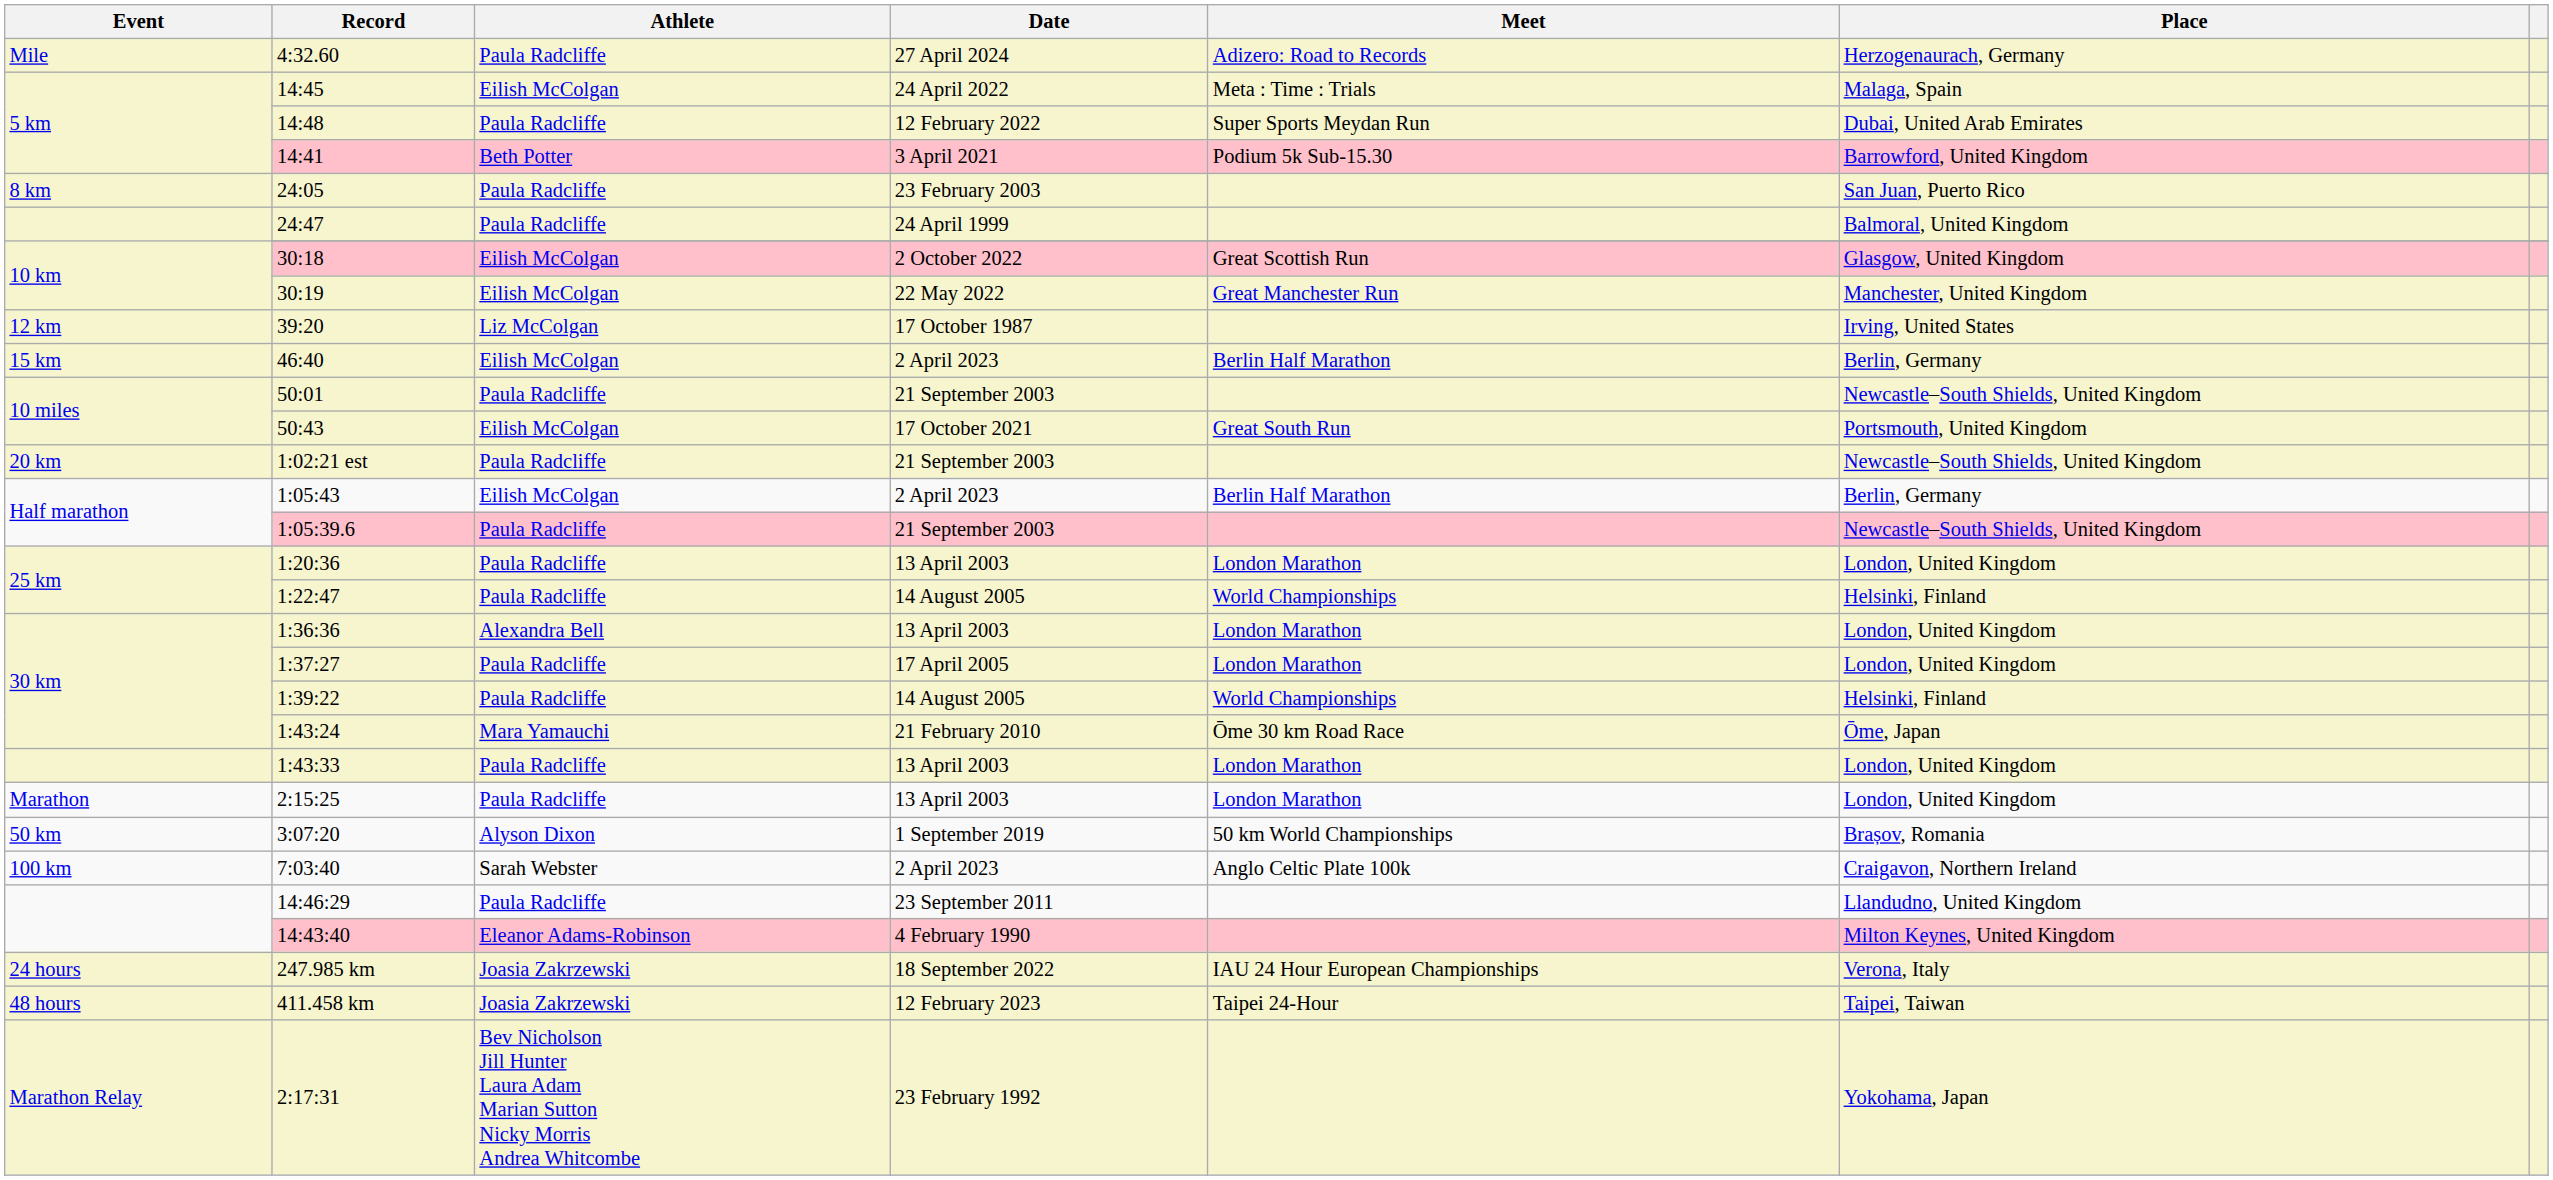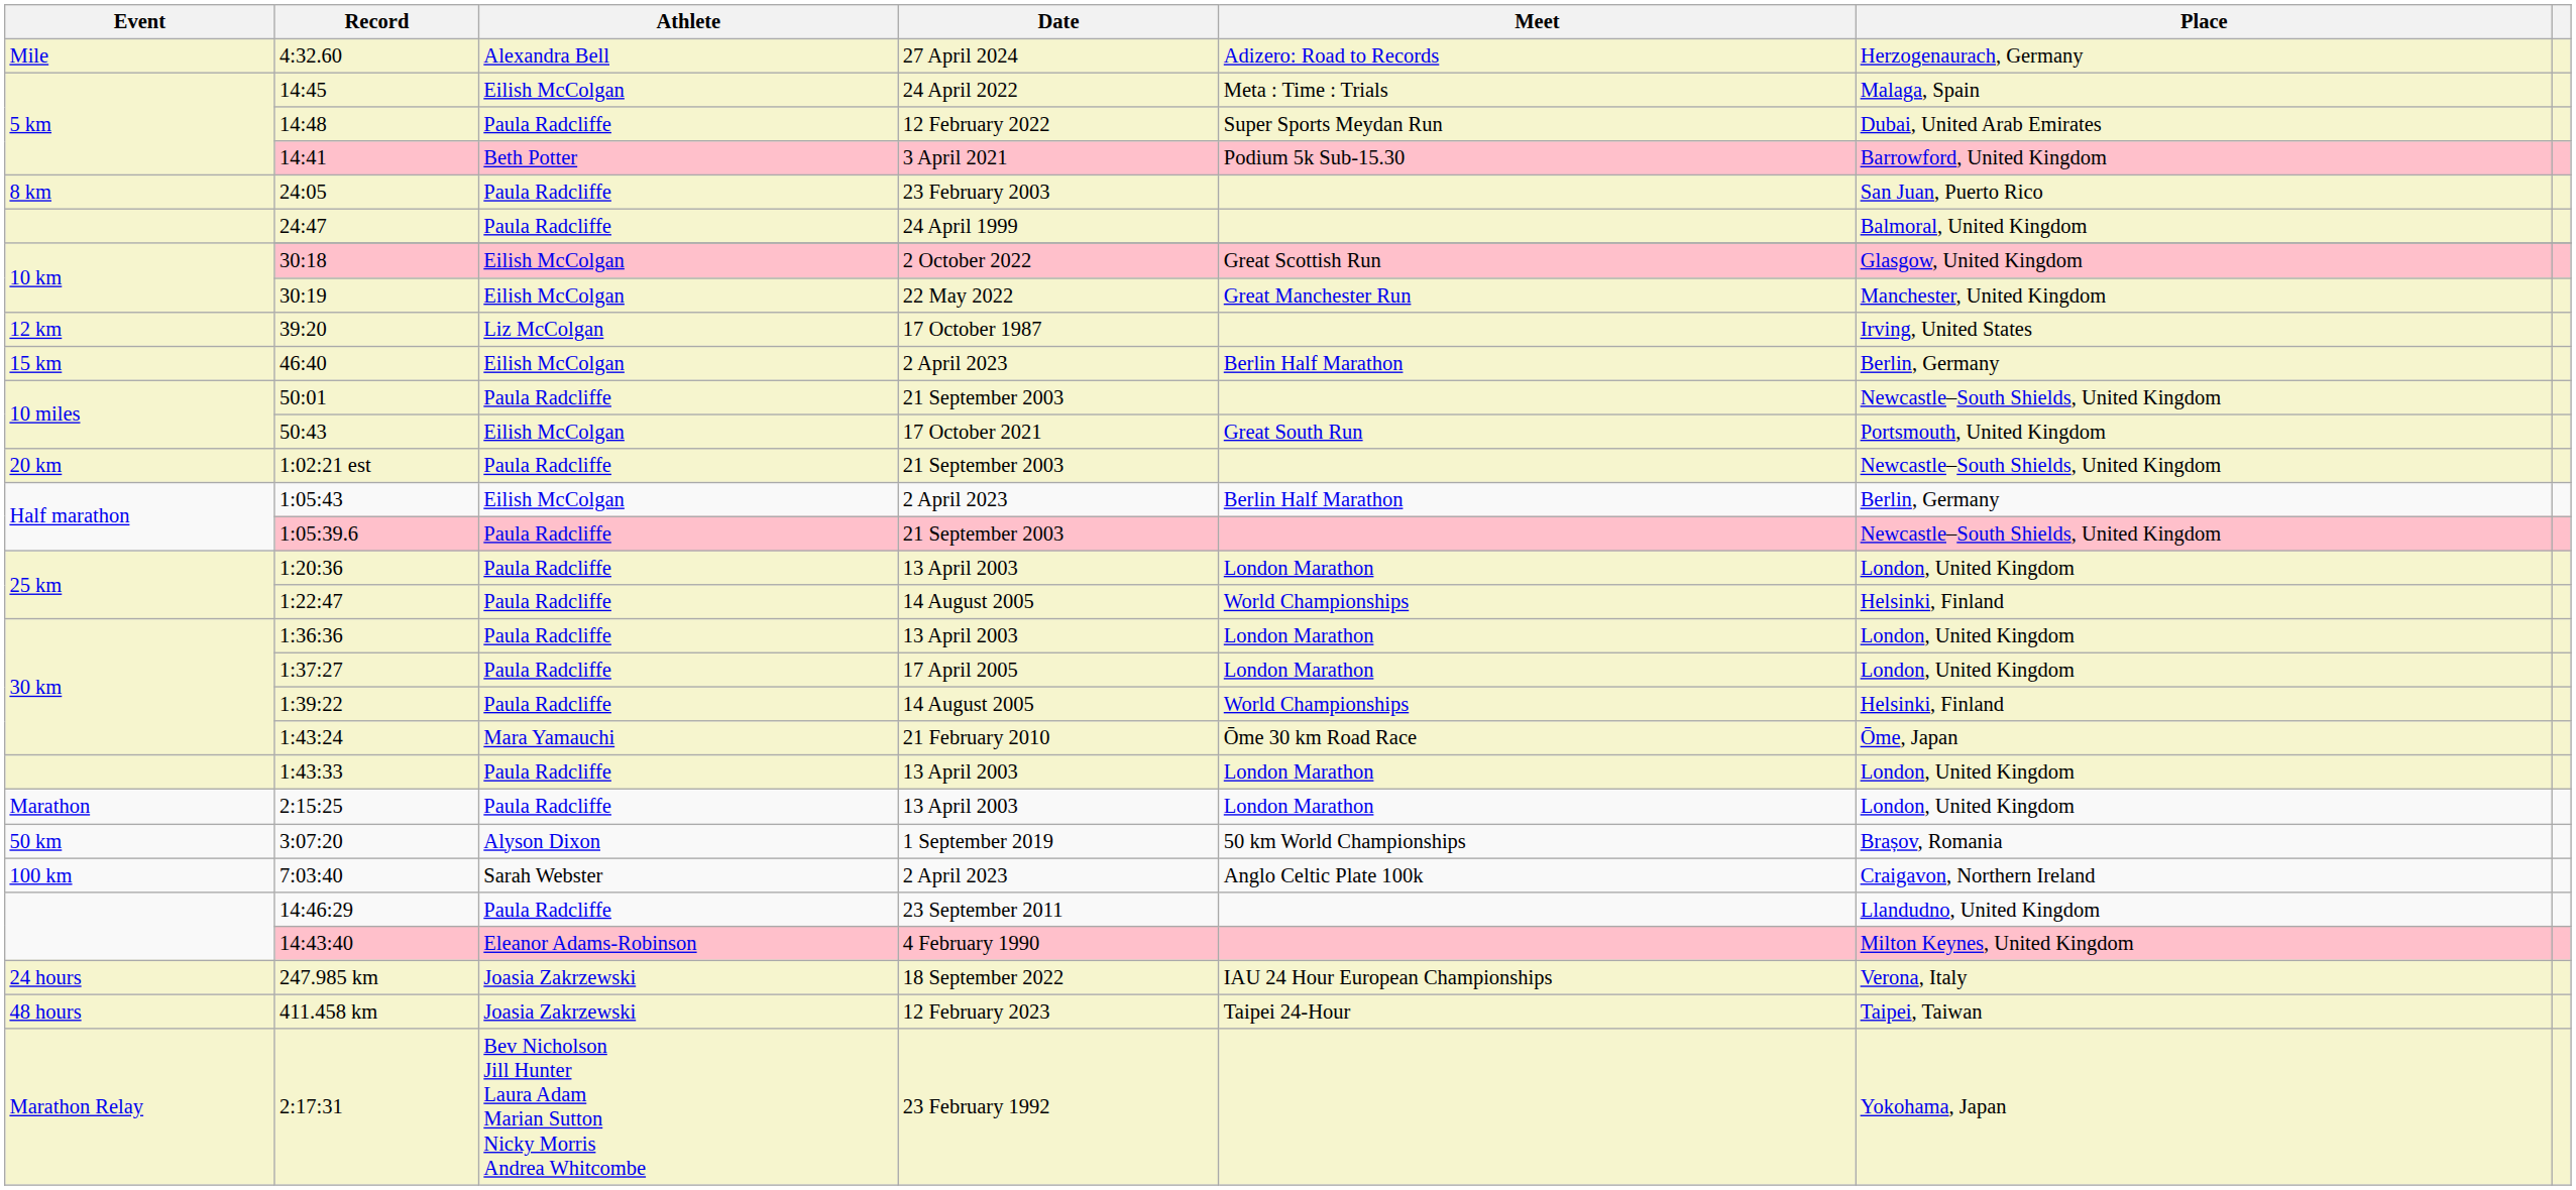4:32.60 | Athlete: Paula Radcliffe -> Alexandra Bell
1:36:36 | Athlete: Alexandra Bell -> Paula Radcliffe
